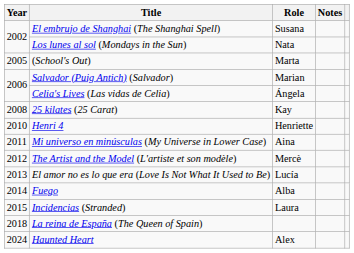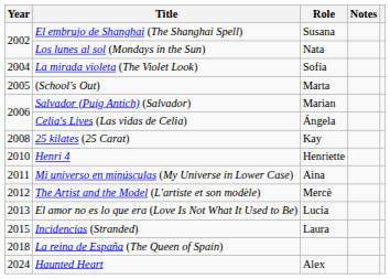+ row: 2004 | La mirada violeta (The Violet Look) | Sofía
- row: 2014 | Fuego | Alba
